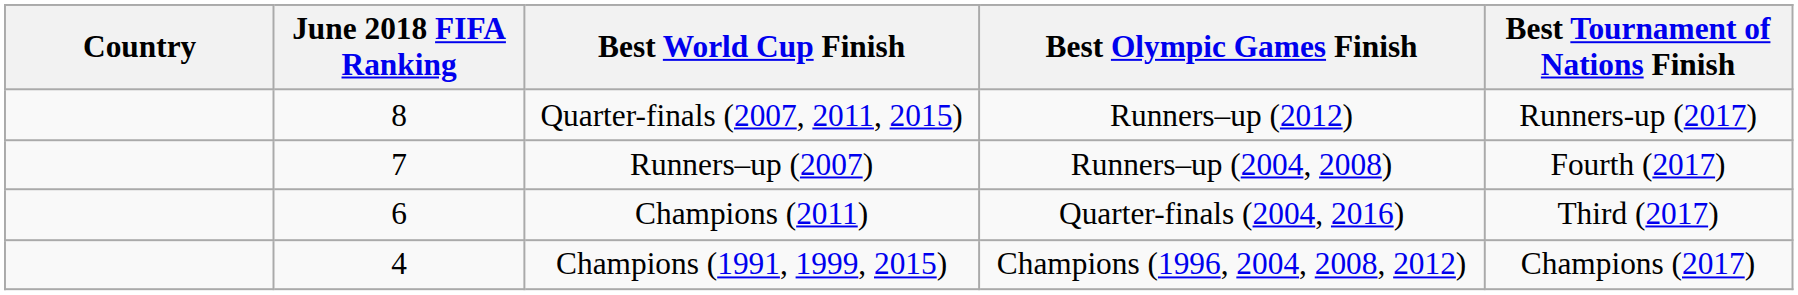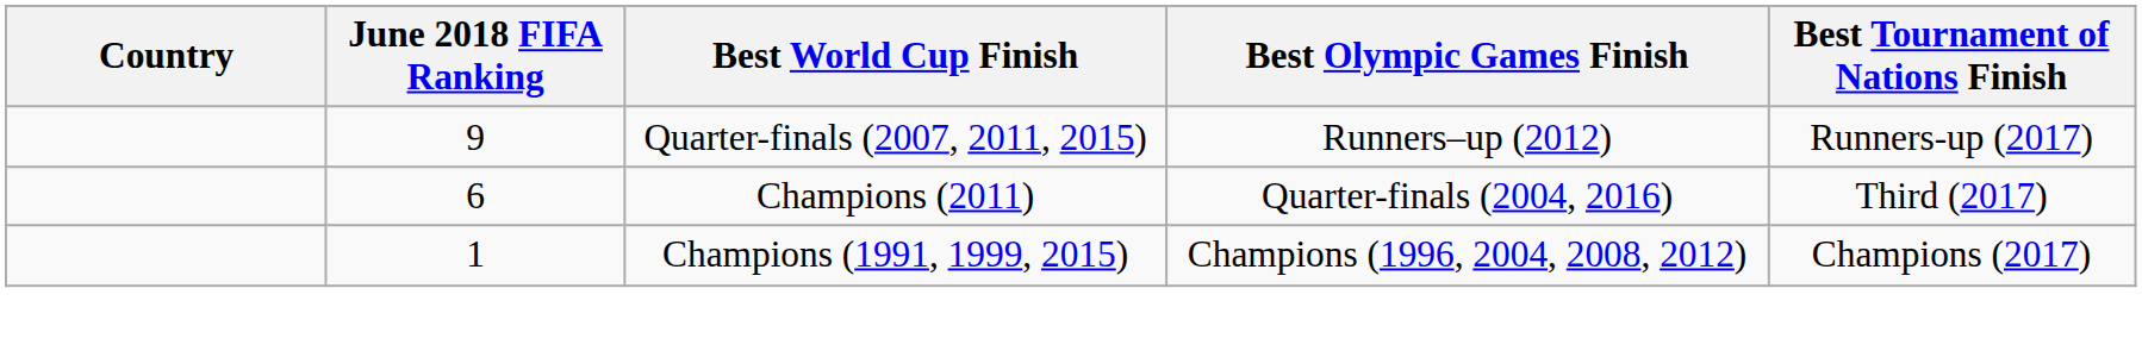Quarter-finals (2007, 2011, 2015) | June 2018 FIFA Ranking: 8 -> 9
- row: 7 | Runners–up (2007) | Runners–up (2004, 2008) | Fourth (2017)
Champions (1991, 1999, 2015) | June 2018 FIFA Ranking: 4 -> 1
